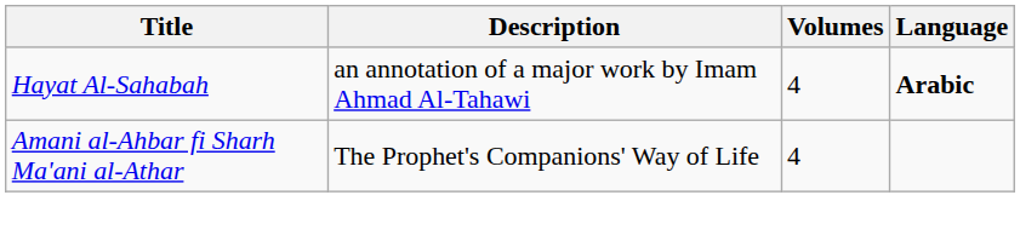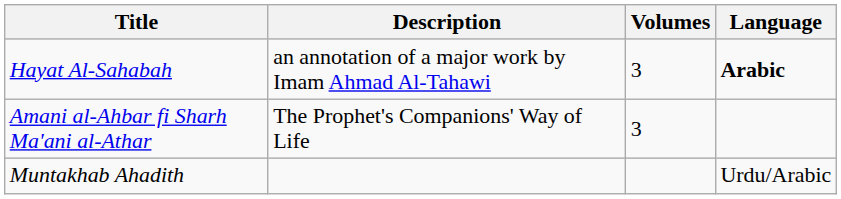Hayat Al-Sahabah | Volumes: 4 -> 3
Amani al-Ahbar fi Sharh Ma'ani al-Athar | Volumes: 4 -> 3
+ row: Muntakhab Ahadith | Urdu/Arabic
